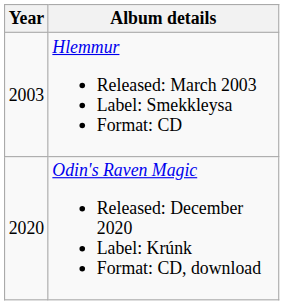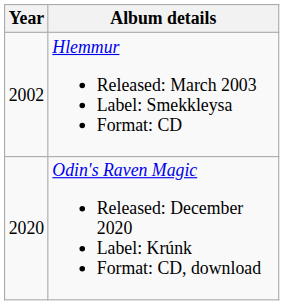Hlemmur Released: March 2003 Label: Smekkleysa Format: CD | Year: 2003 -> 2002
